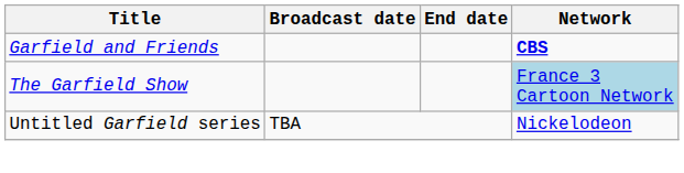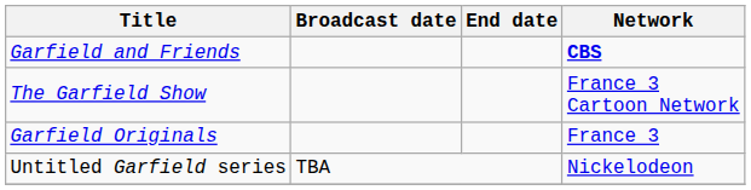The Garfield Show | Network: lightblue background -> no background
+ row: Garfield Originals | France 3
